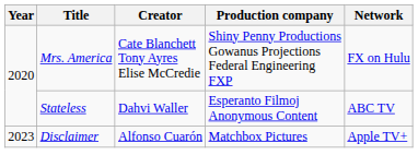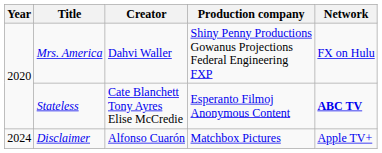Mrs. America | Creator: Cate Blanchett Tony Ayres Elise McCredie -> Dahvi Waller
Stateless | Creator: Dahvi Waller -> Cate Blanchett Tony Ayres Elise McCredie
Stateless | Network: normal -> bold
Disclaimer | Year: 2023 -> 2024
